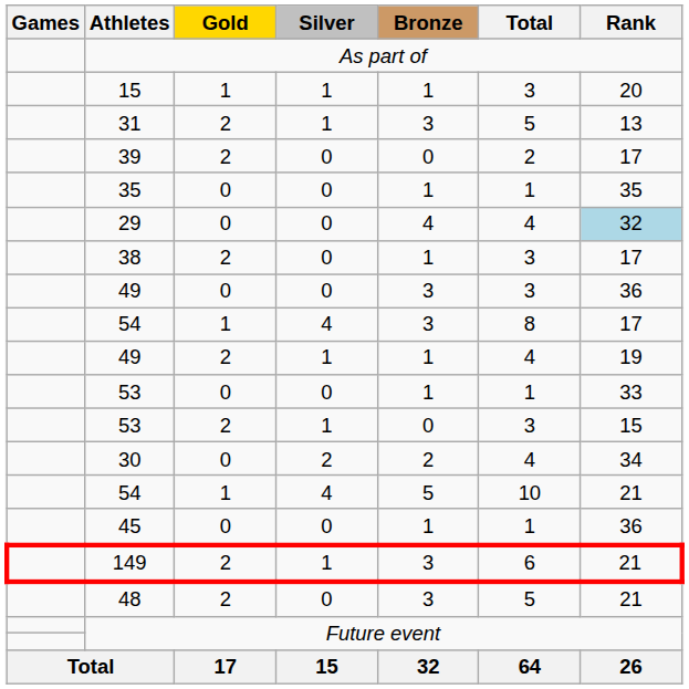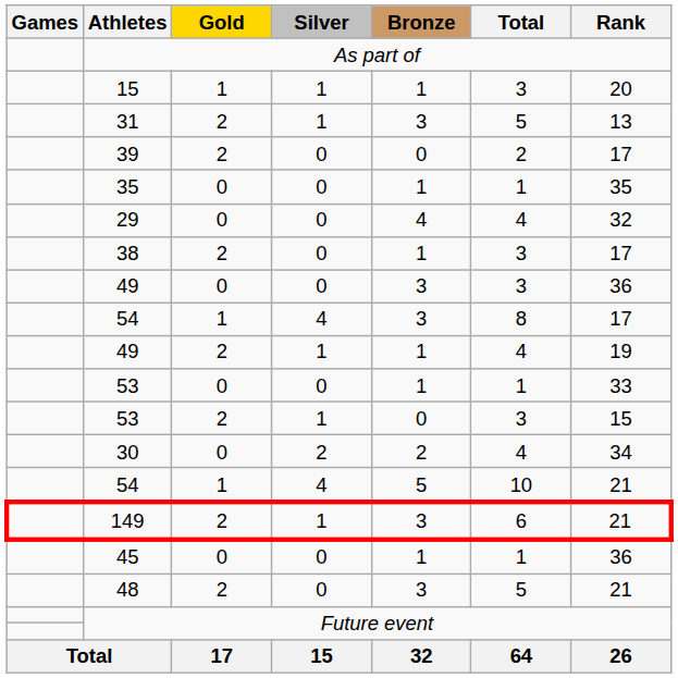29 | Rank: lightblue background -> no background
rows swapped: 45 <-> 149
